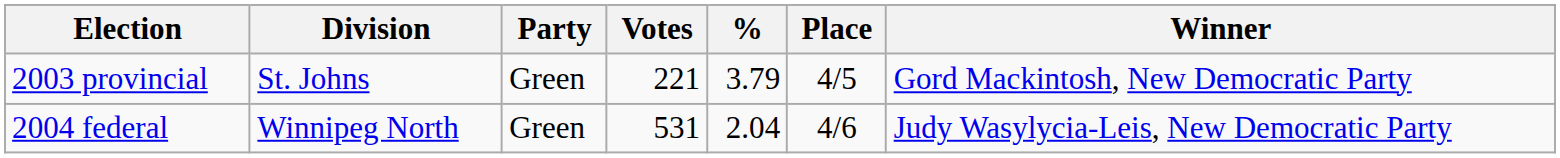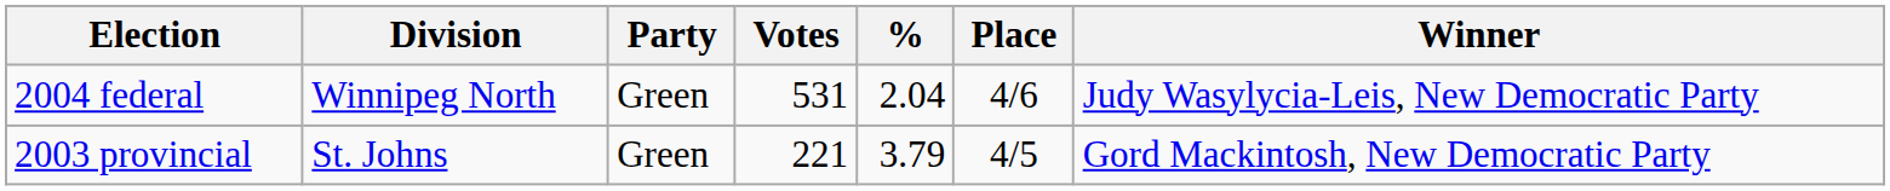rows swapped: 2003 provincial <-> 2004 federal
